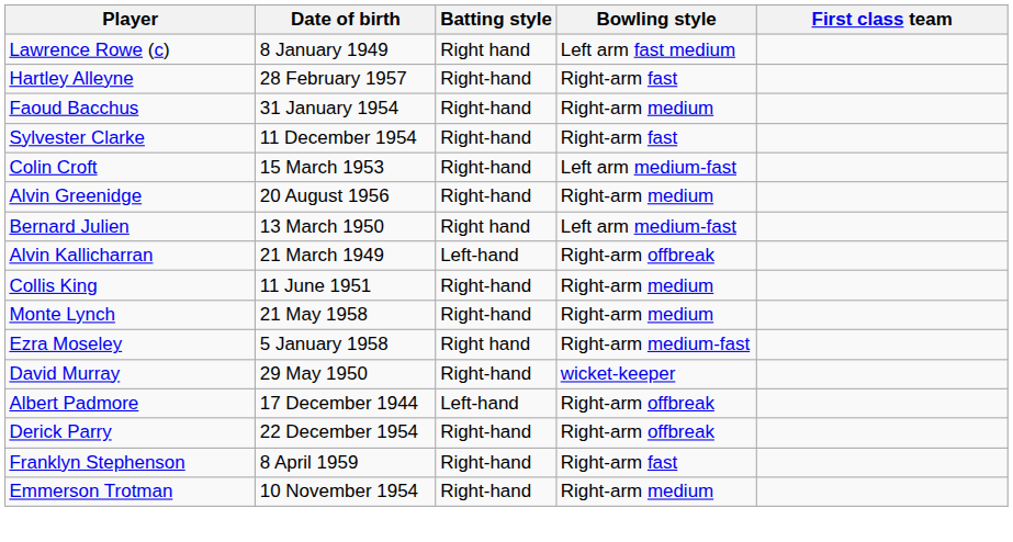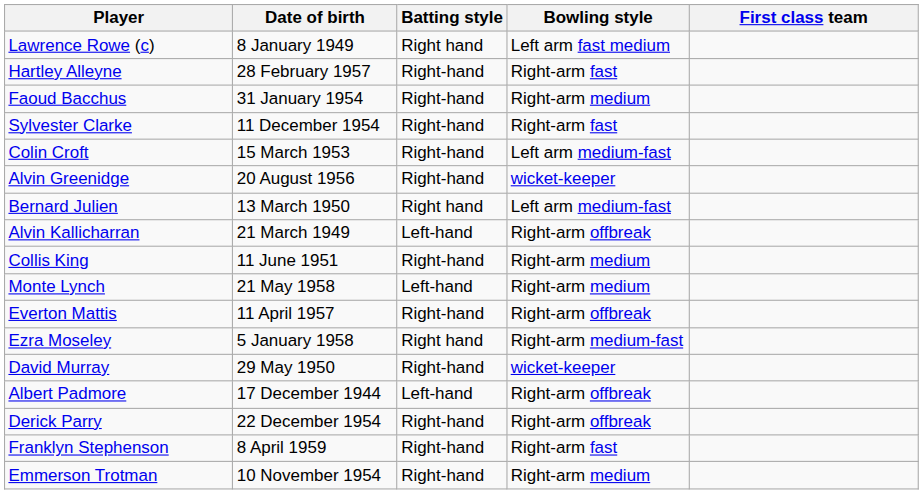Alvin Greenidge | Bowling style: Right-arm medium -> wicket-keeper
Monte Lynch | Batting style: Right-hand -> Left-hand
+ row: Everton Mattis | 11 April 1957 | Right-hand | Right-arm offbreak
